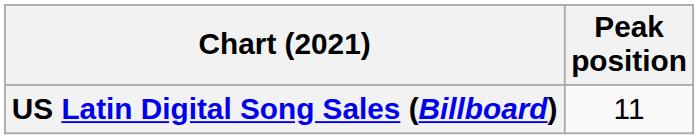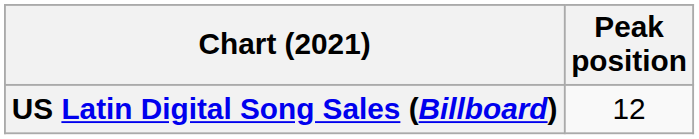US Latin Digital Song Sales (Billboard) | Peak position: 11 -> 12
